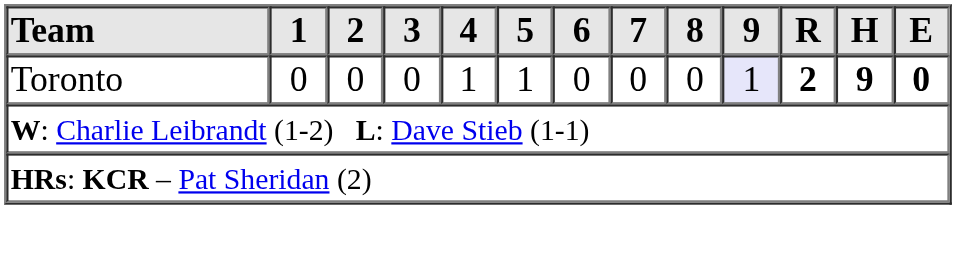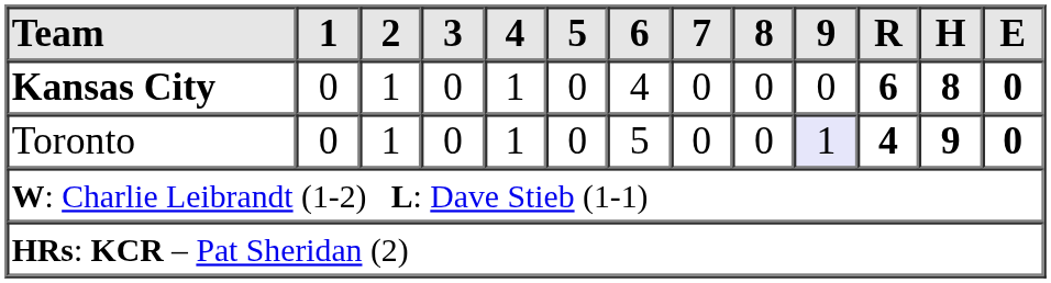+ row: Kansas City | 0 | 1 | 0 | 1 | 0 | 4 | 0 | 0 | 0 | 6 | 8 | 0
Toronto | 2: 0 -> 1
Toronto | 5: 1 -> 0
Toronto | 6: 0 -> 5
Toronto | R: 2 -> 4
